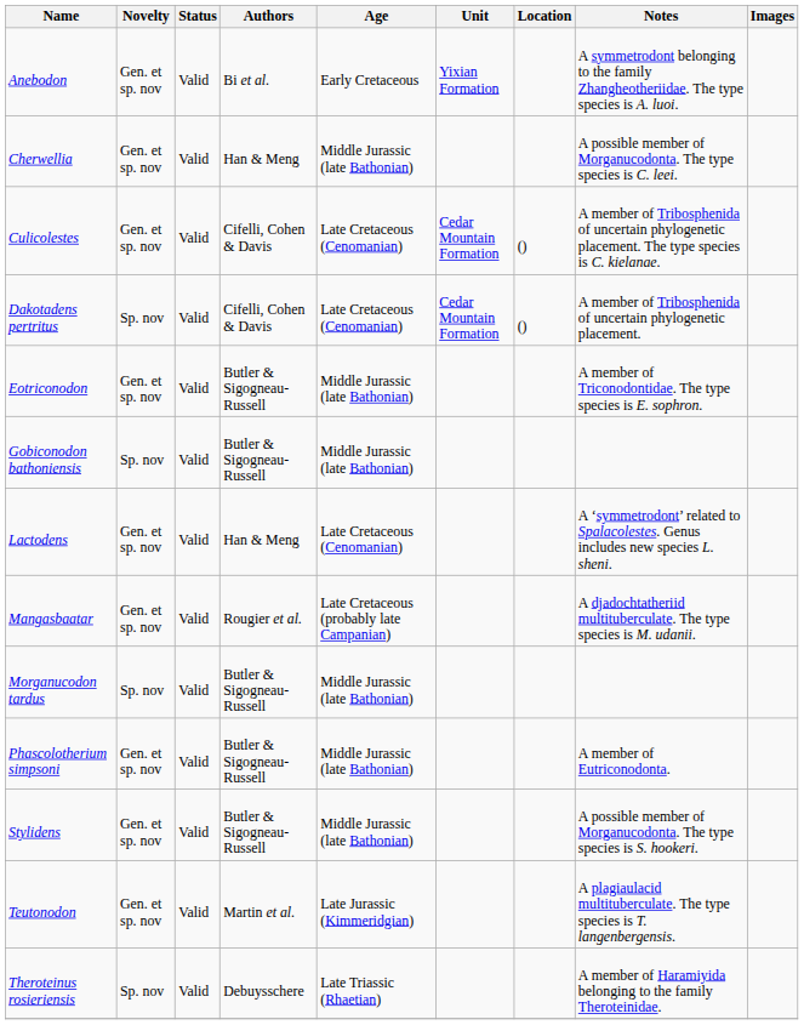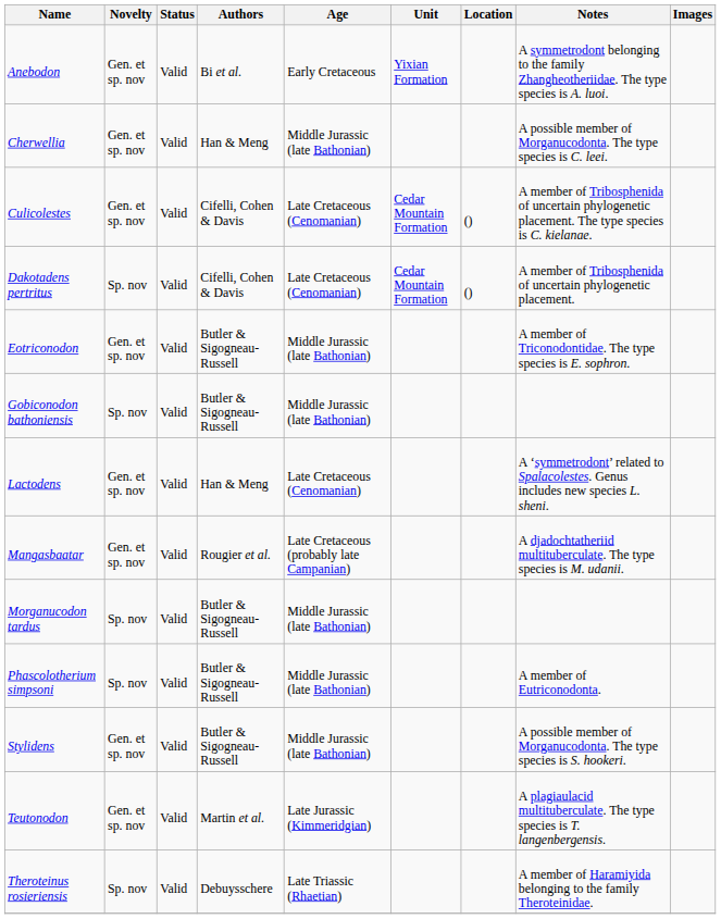Phascolotherium simpsoni | Novelty: Gen. et sp. nov -> Sp. nov
